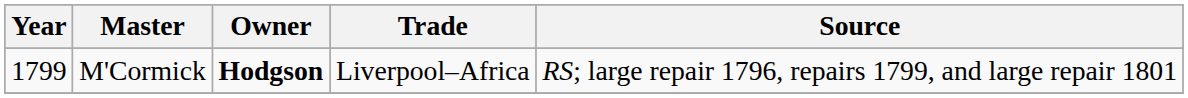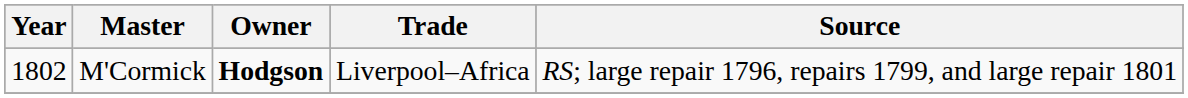M'Cormick | Year: 1799 -> 1802
